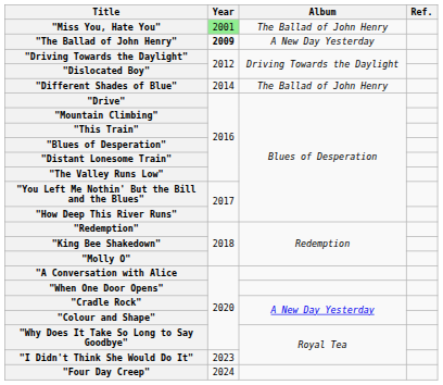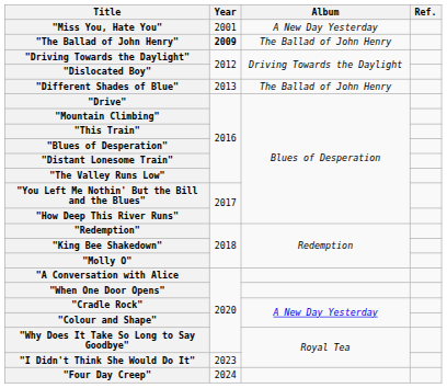"Miss You, Hate You" | Year: lightgreen background -> no background
"Miss You, Hate You" | Album: The Ballad of John Henry -> A New Day Yesterday
"The Ballad of John Henry" | Album: A New Day Yesterday -> The Ballad of John Henry
"Different Shades of Blue" | Year: 2014 -> 2013
